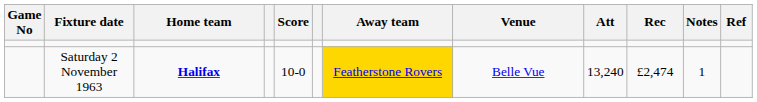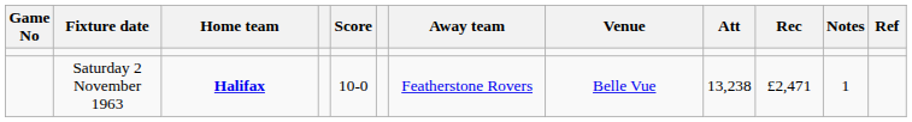Saturday 2 November 1963 | Away team: gold background -> no background
Saturday 2 November 1963 | Att: 13,240 -> 13,238
Saturday 2 November 1963 | Rec: £2,474 -> £2,471
